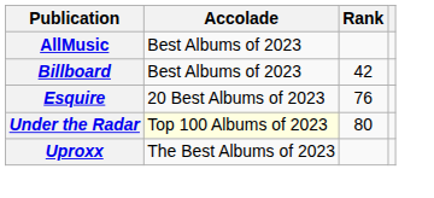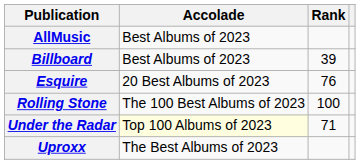Billboard | Rank: 42 -> 39
+ row: Rolling Stone | The 100 Best Albums of 2023 | 100
Under the Radar | Rank: 80 -> 71
